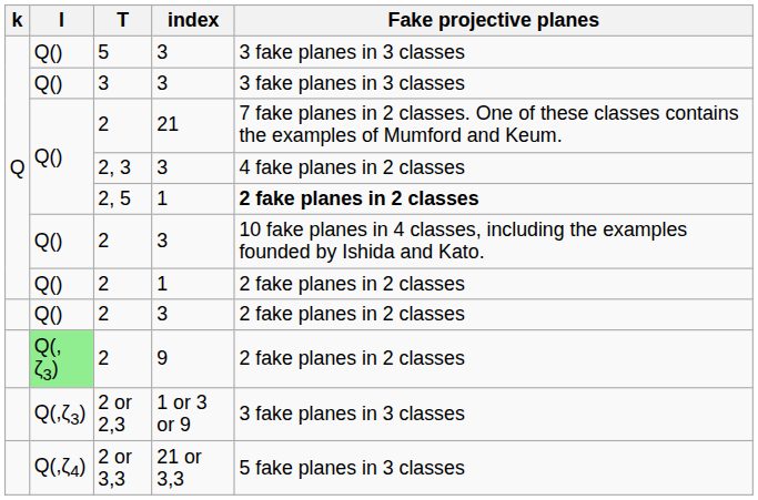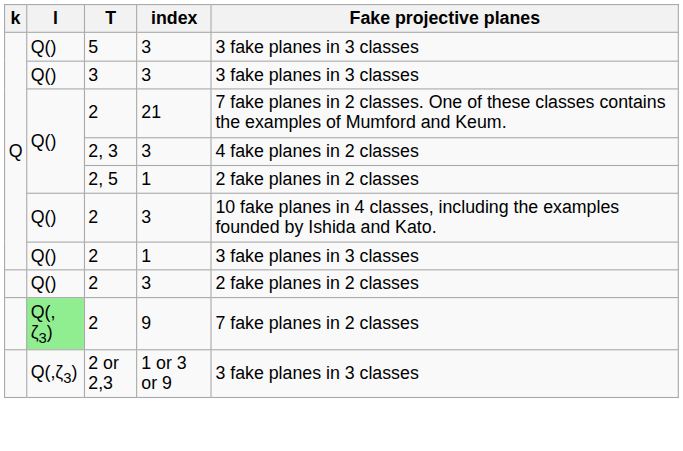2, 5 | Fake projective planes: bold -> normal
2 / 1 | Fake projective planes: 2 fake planes in 2 classes -> 3 fake planes in 3 classes
2 / 9 | Fake projective planes: 2 fake planes in 2 classes -> 7 fake planes in 2 classes
- row: Q(,ζ4) | 2 or 3,3 | 21 or 3,3 | 5 fake planes in 3 classes
